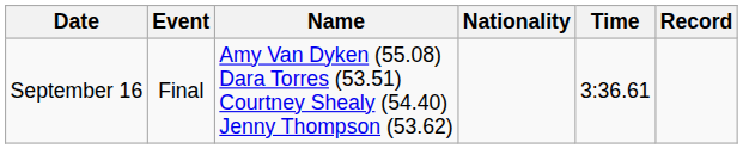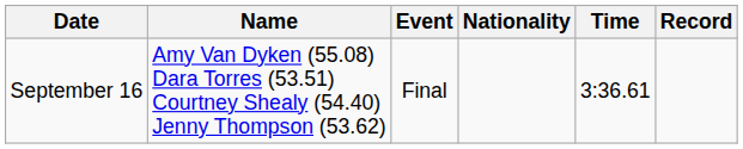columns swapped: Event <-> Name
